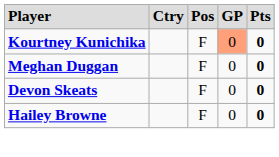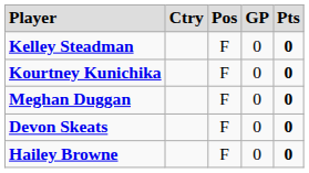+ row: Kelley Steadman | F | 0 | 0
Kourtney Kunichika | column 4: lightsalmon background -> no background
